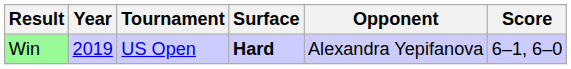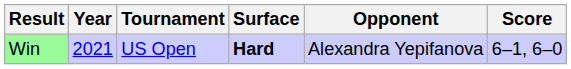Win | Year: 2019 -> 2021
